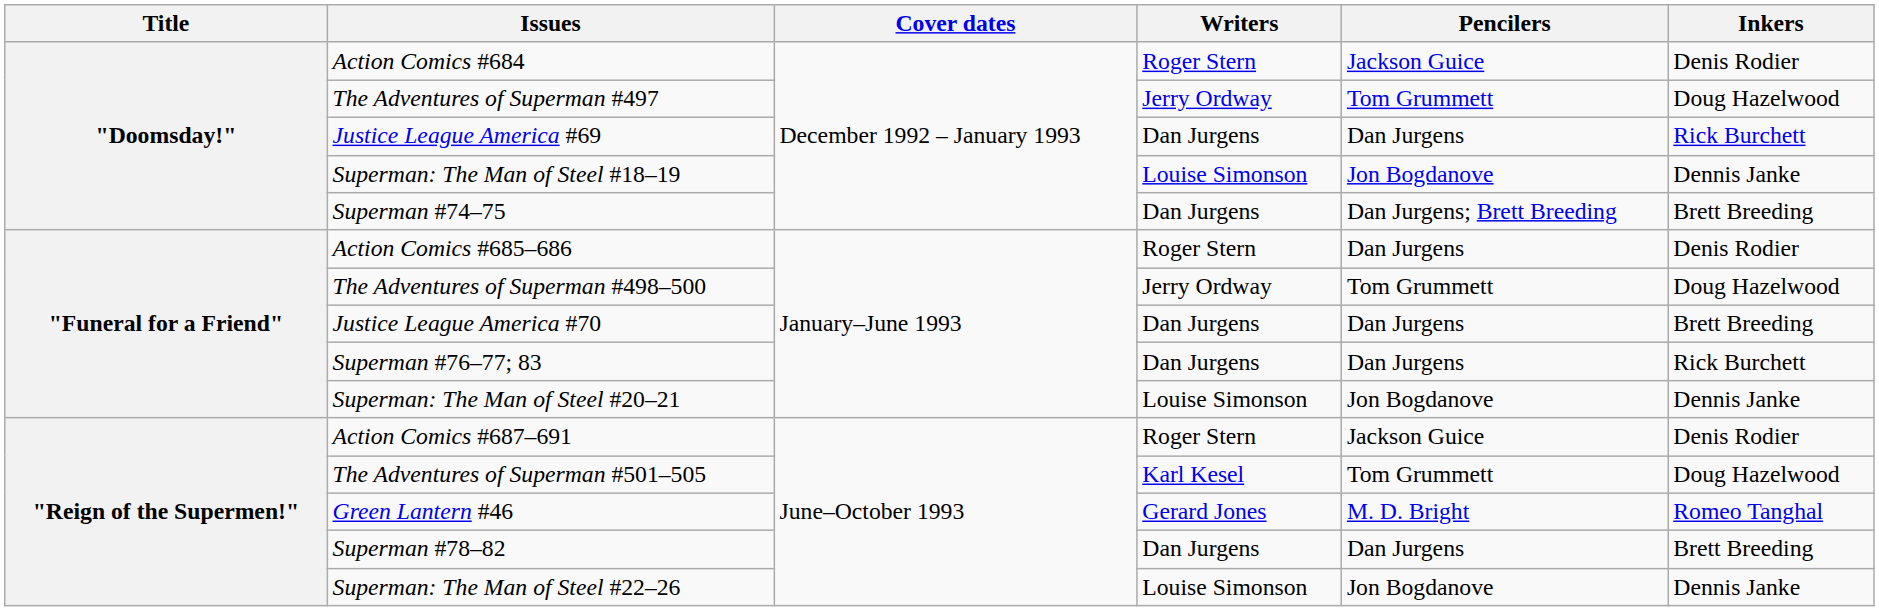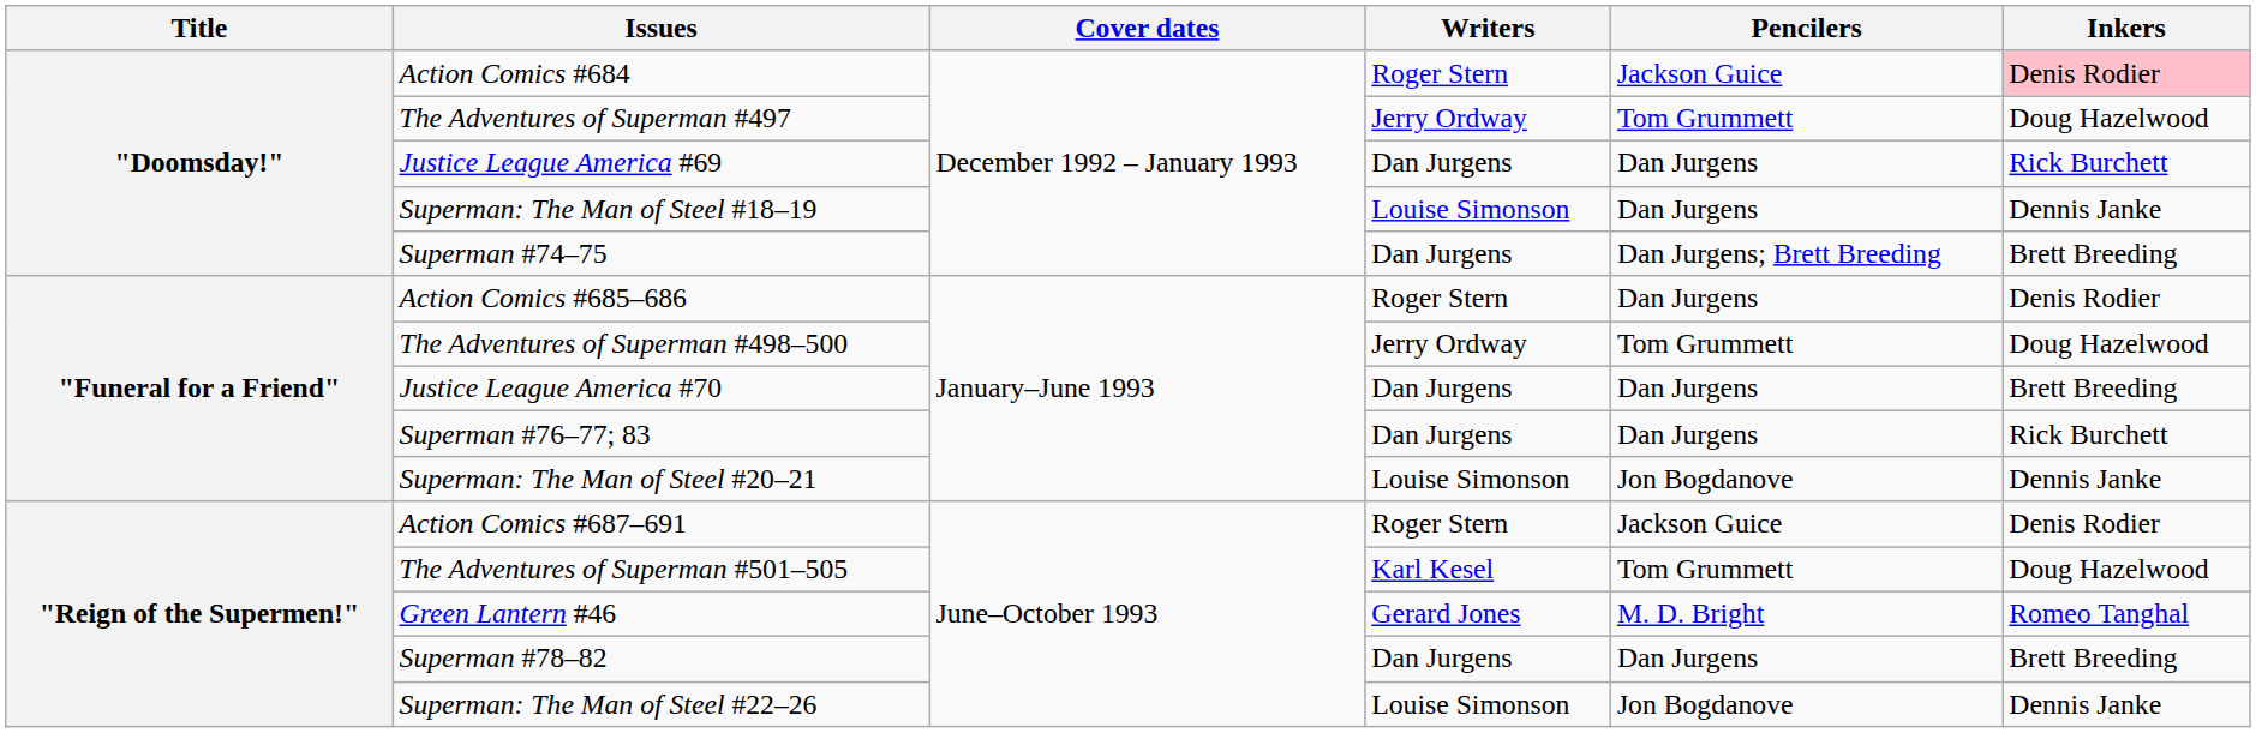Action Comics #684 | Inkers: no background -> pink background
Superman: The Man of Steel #18–19 | Pencilers: Jon Bogdanove -> Dan Jurgens
